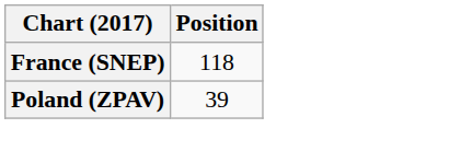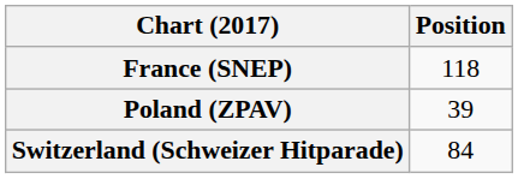+ row: Switzerland (Schweizer Hitparade) | 84
